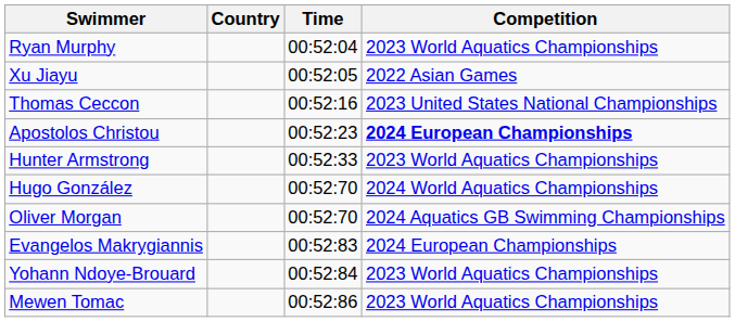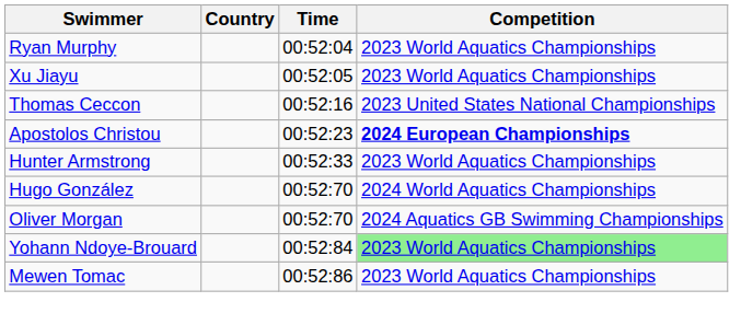Xu Jiayu | Competition: 2022 Asian Games -> 2023 World Aquatics Championships
- row: Evangelos Makrygiannis | 00:52:83 | 2024 European Championships
Yohann Ndoye-Brouard | Competition: no background -> lightgreen background
